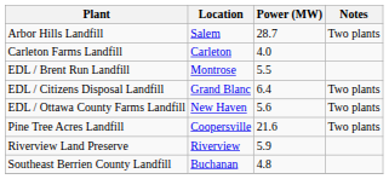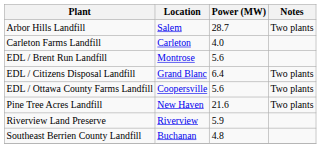EDL / Brent Run Landfill | Power (MW): 5.5 -> 5.6
EDL / Ottawa County Farms Landfill | Location: New Haven -> Coopersville
Pine Tree Acres Landfill | Location: Coopersville -> New Haven
